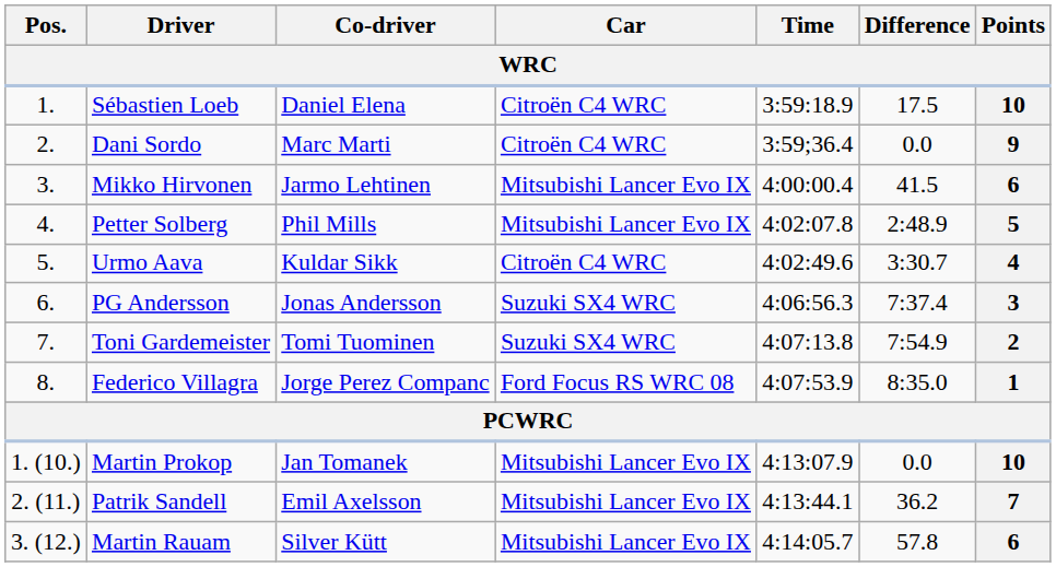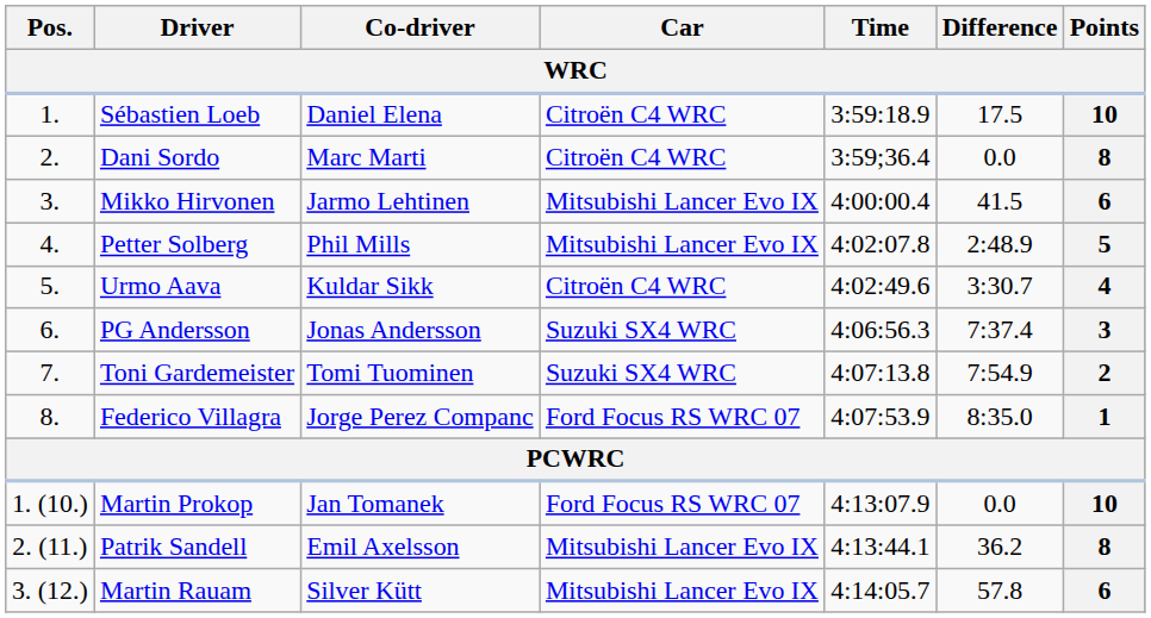Dani Sordo | Points: 9 -> 8
Federico Villagra | Car: Ford Focus RS WRC 08 -> Ford Focus RS WRC 07
Martin Prokop | Car: Mitsubishi Lancer Evo IX -> Ford Focus RS WRC 07
Patrik Sandell | Points: 7 -> 8
